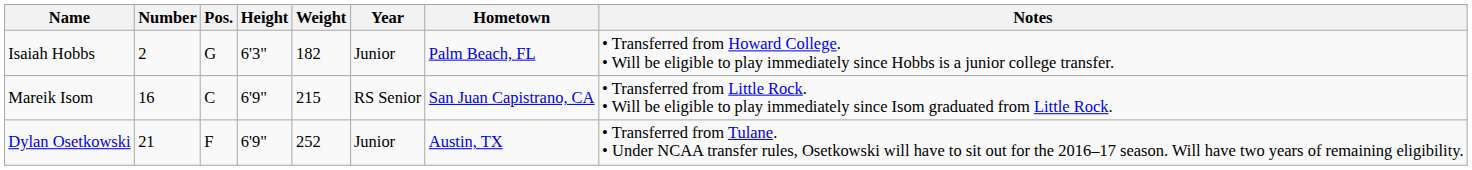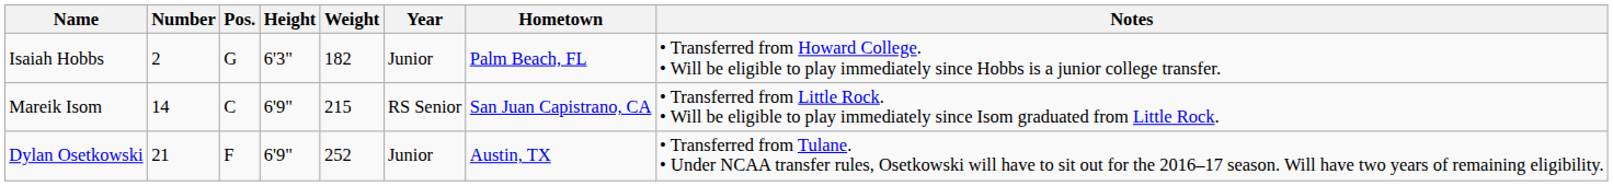Mareik Isom | Number: 16 -> 14
